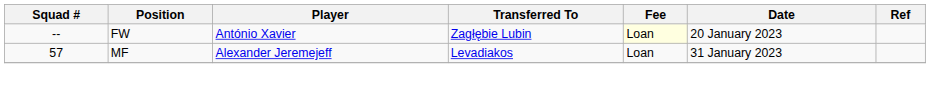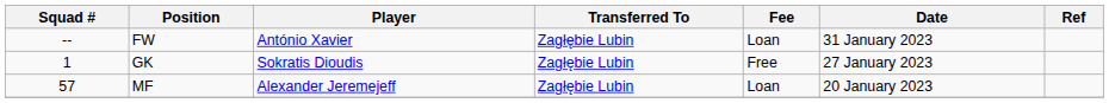FW | Fee: lightyellow background -> no background
FW | Date: 20 January 2023 -> 31 January 2023
+ row: 1 | GK | Sokratis Dioudis | Zagłębie Lubin | Free | 27 January 2023
MF | Transferred To: Levadiakos -> Zagłębie Lubin
MF | Date: 31 January 2023 -> 20 January 2023
